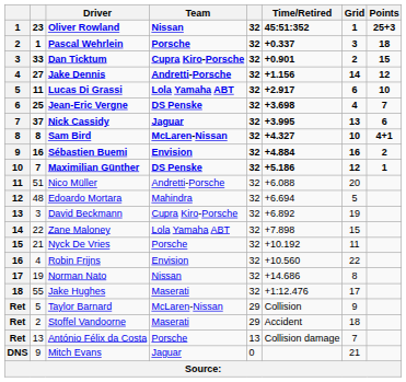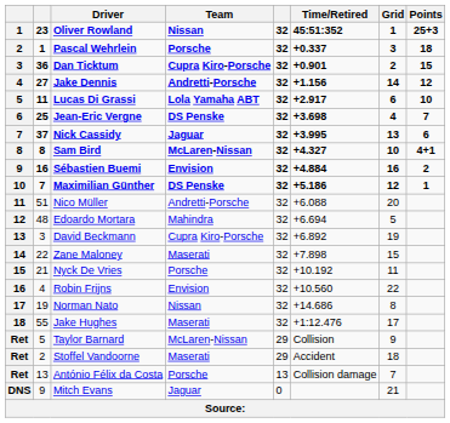Dan Ticktum | column 2: 33 -> 36
Zane Maloney | Team: Lola Yamaha ABT -> Maserati
